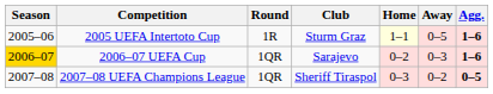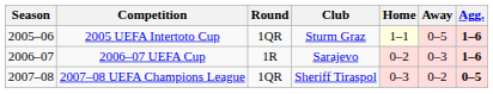2005 UEFA Intertoto Cup | Round: 1R -> 1QR
2006–07 UEFA Cup | Season: gold background -> no background
2006–07 UEFA Cup | Round: 1QR -> 1R
